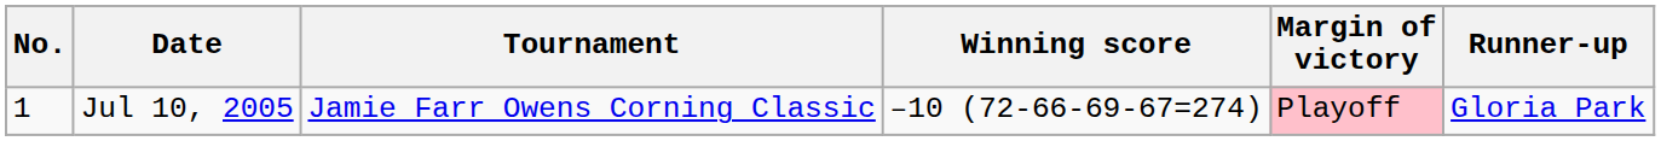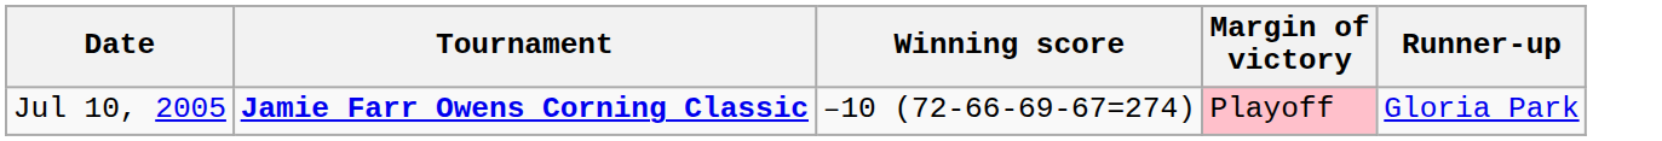- column: No. | 1
Jul 10, 2005 | Tournament: normal -> bold
